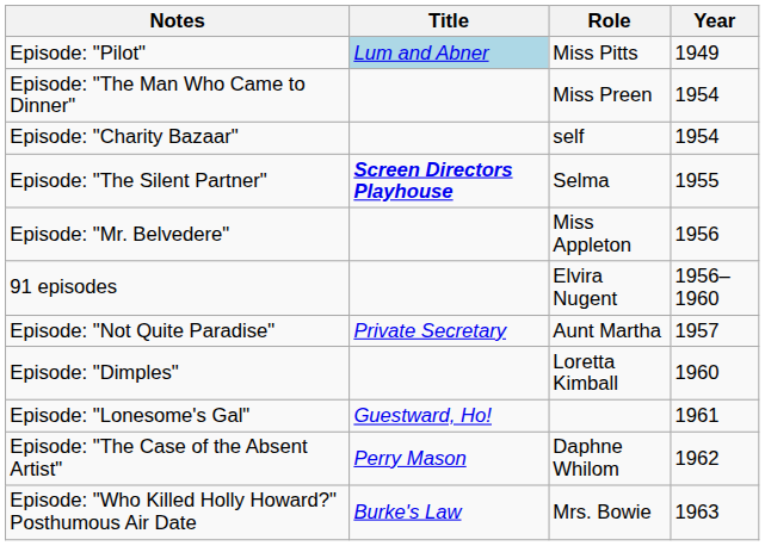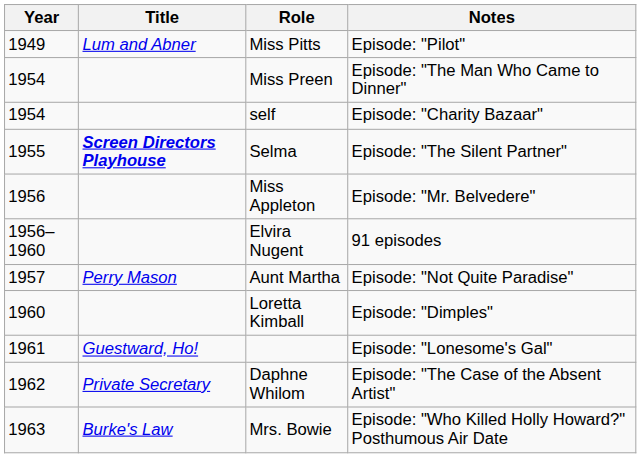columns swapped: Year <-> Notes
Miss Pitts | Title: lightblue background -> no background
Aunt Martha | Title: Private Secretary -> Perry Mason
Daphne Whilom | Title: Perry Mason -> Private Secretary
